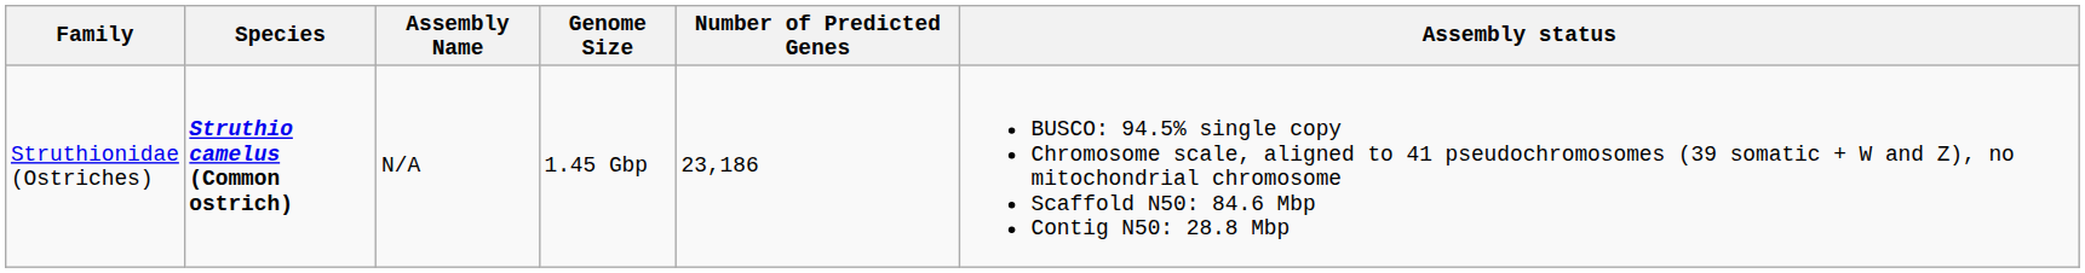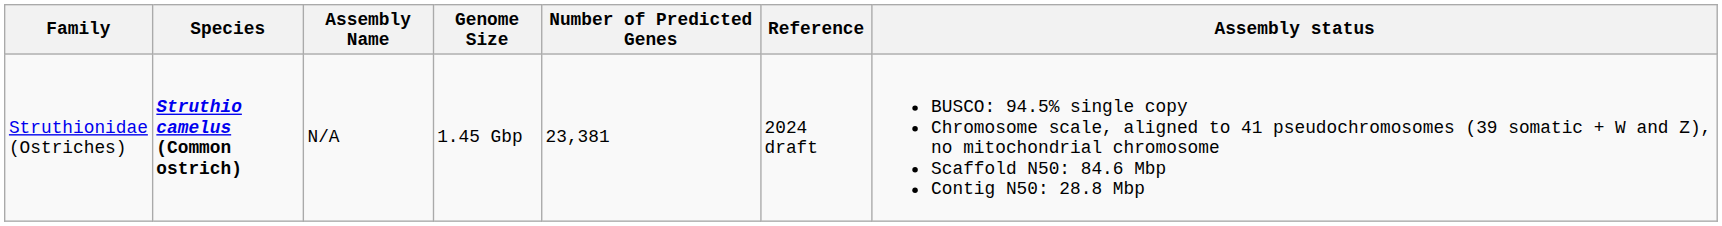+ column: Reference | 2024 draft
Struthionidae (Ostriches) | Number of Predicted Genes: 23,186 -> 23,381
